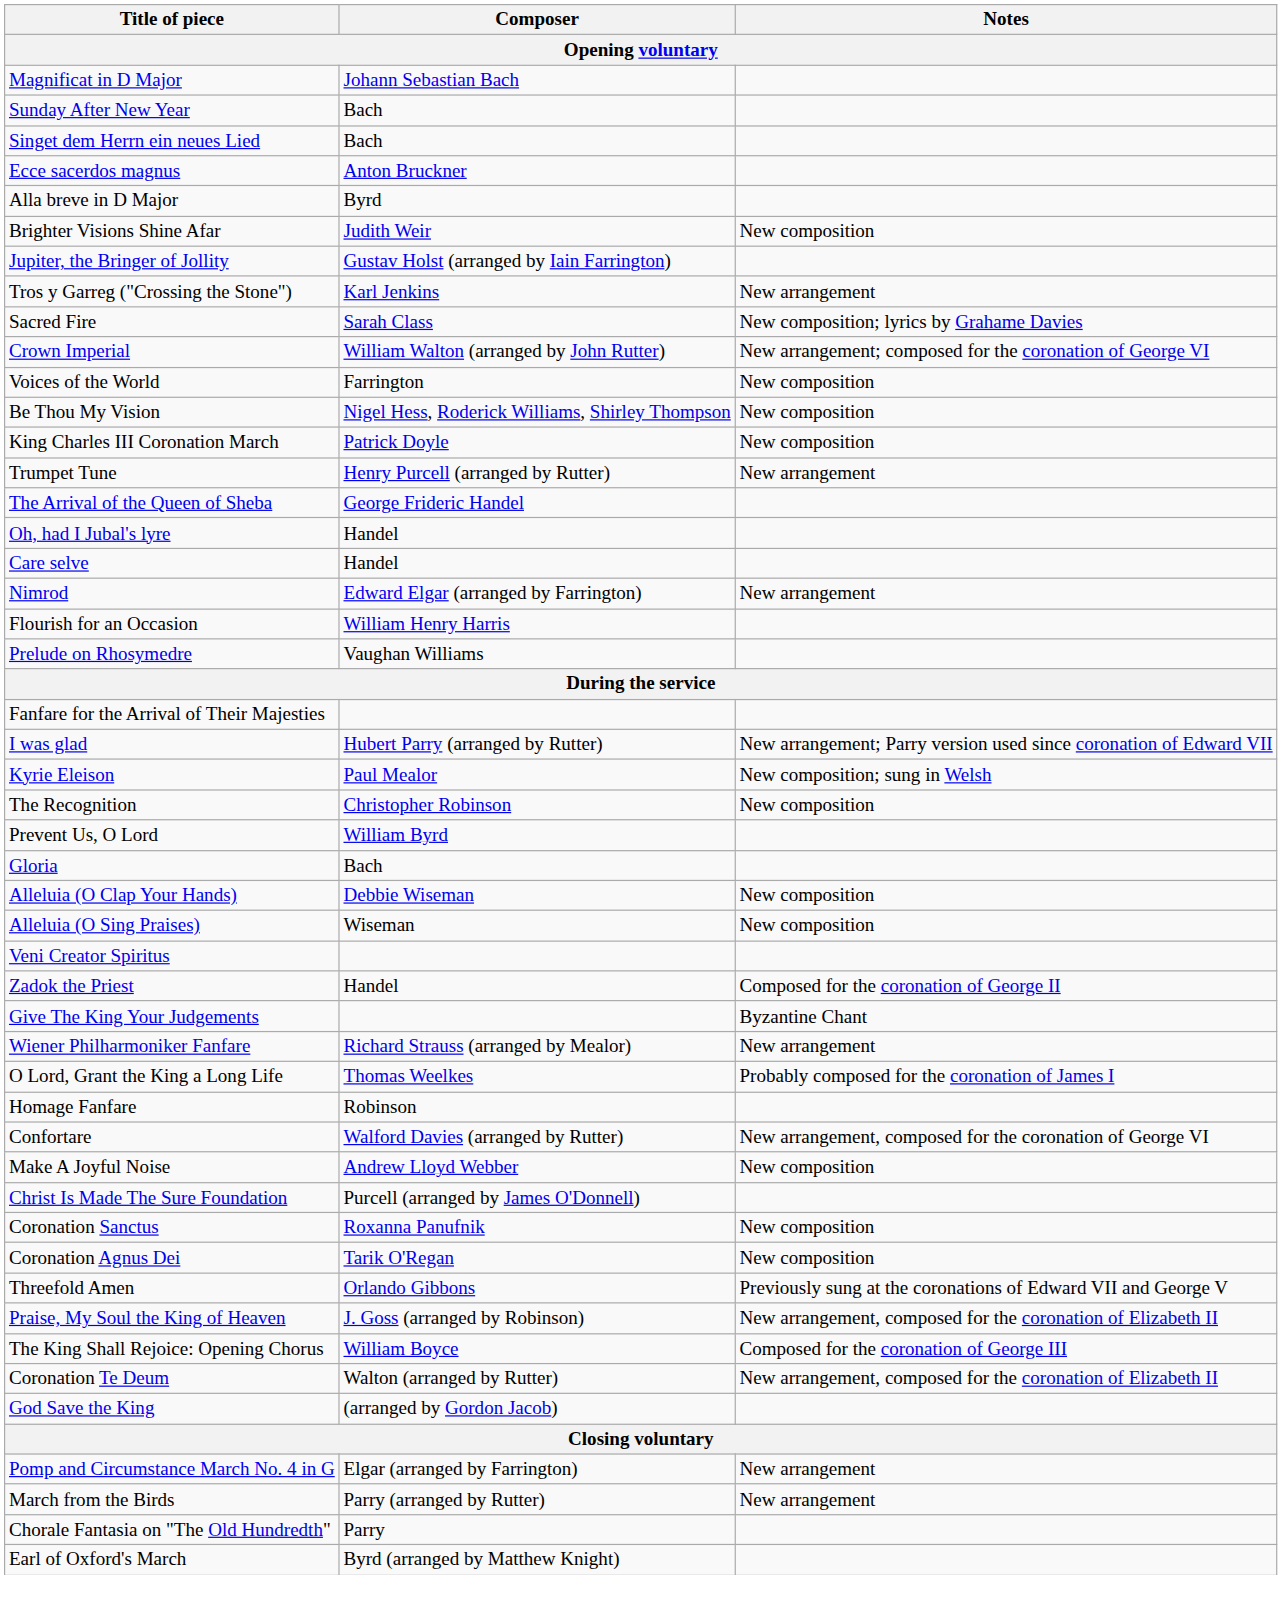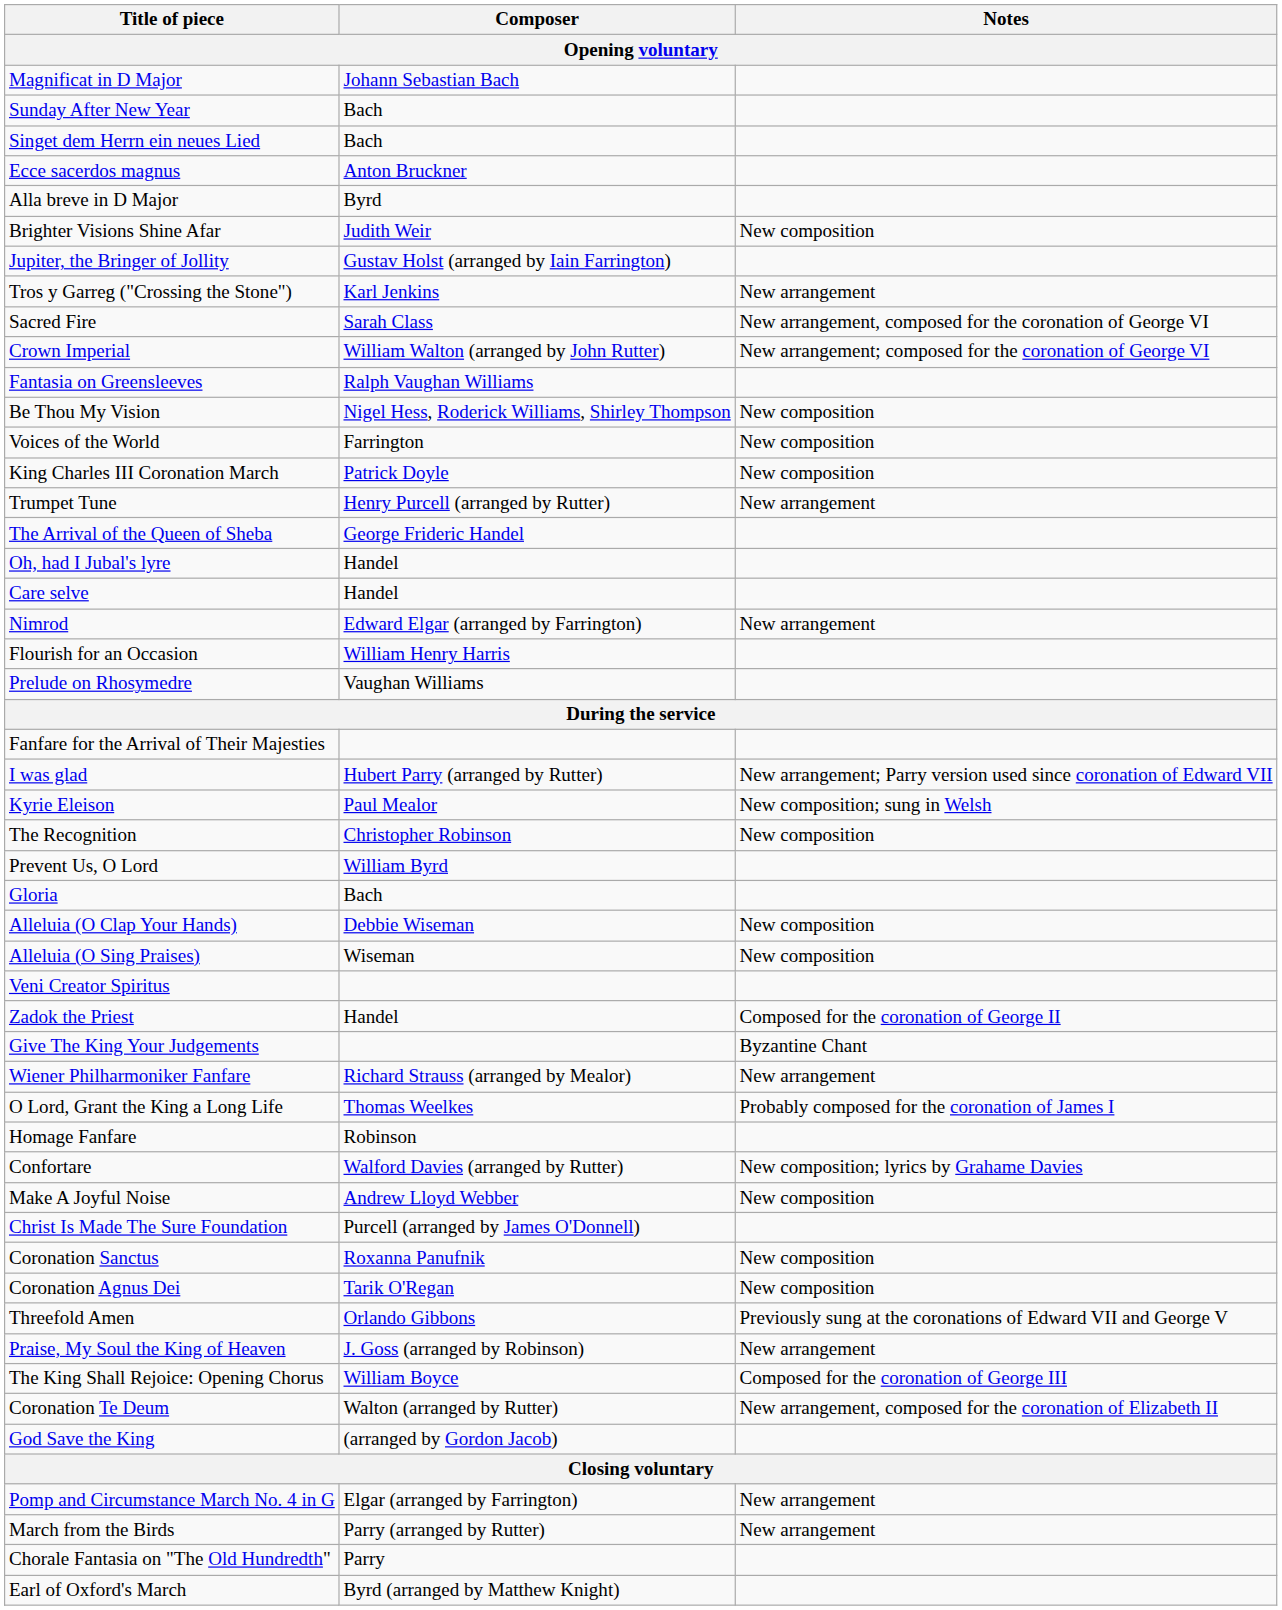Sacred Fire | Notes: New composition; lyrics by Grahame Davies -> New arrangement, composed for the coronation of George VI
+ row: Fantasia on Greensleeves | Ralph Vaughan Williams
rows swapped: Be Thou My Vision <-> Voices of the World
Confortare | Notes: New arrangement, composed for the coronation of George VI -> New composition; lyrics by Grahame Davies
Praise, My Soul the King of Heaven | Notes: New arrangement, composed for the coronation of Elizabeth II -> New arrangement
